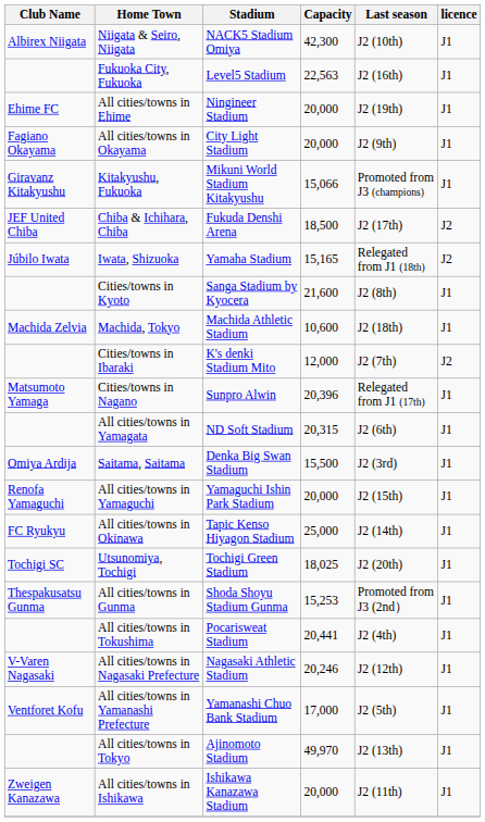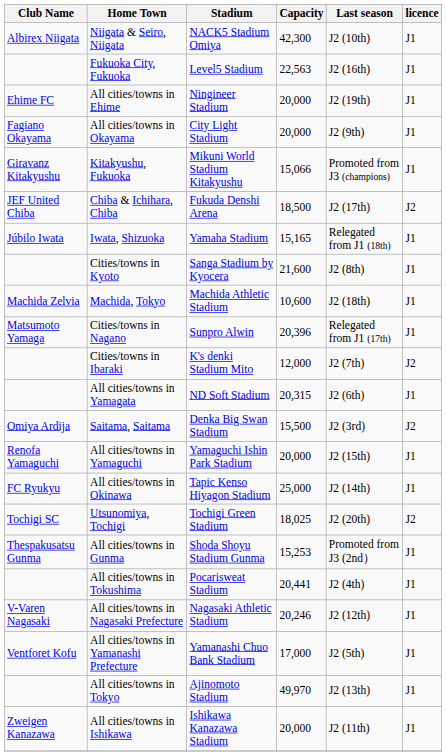Iwata, Shizuoka | licence: J2 -> J1
rows swapped: Cities/towns in Nagano <-> Cities/towns in Ibaraki
Saitama, Saitama | licence: J1 -> J2
Utsunomiya, Tochigi | licence: J1 -> J2
